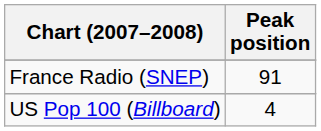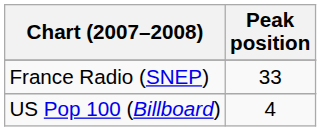France Radio (SNEP) | Peak position: 91 -> 33
